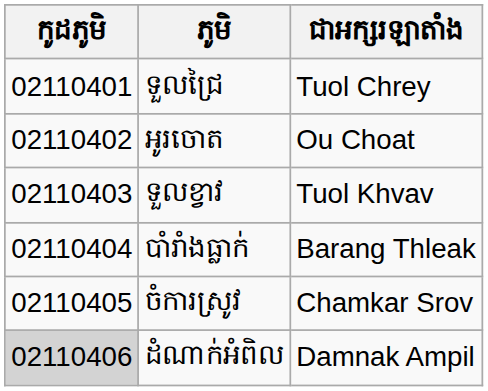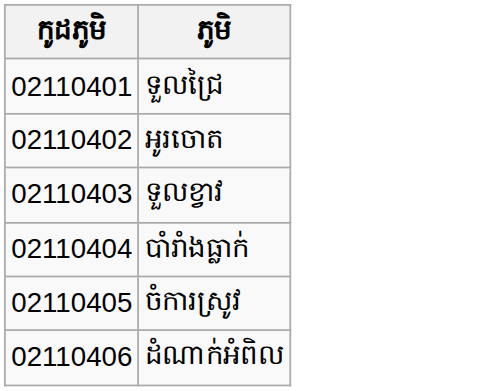- column: ជាអក្សរឡាតាំង | Tuol Chrey | Ou Choat | Tuol Khvav | Barang Thleak | Chamkar Srov | Damnak Ampil
ដំណាក់អំពិល | កូដភូមិ: lightgrey background -> no background
